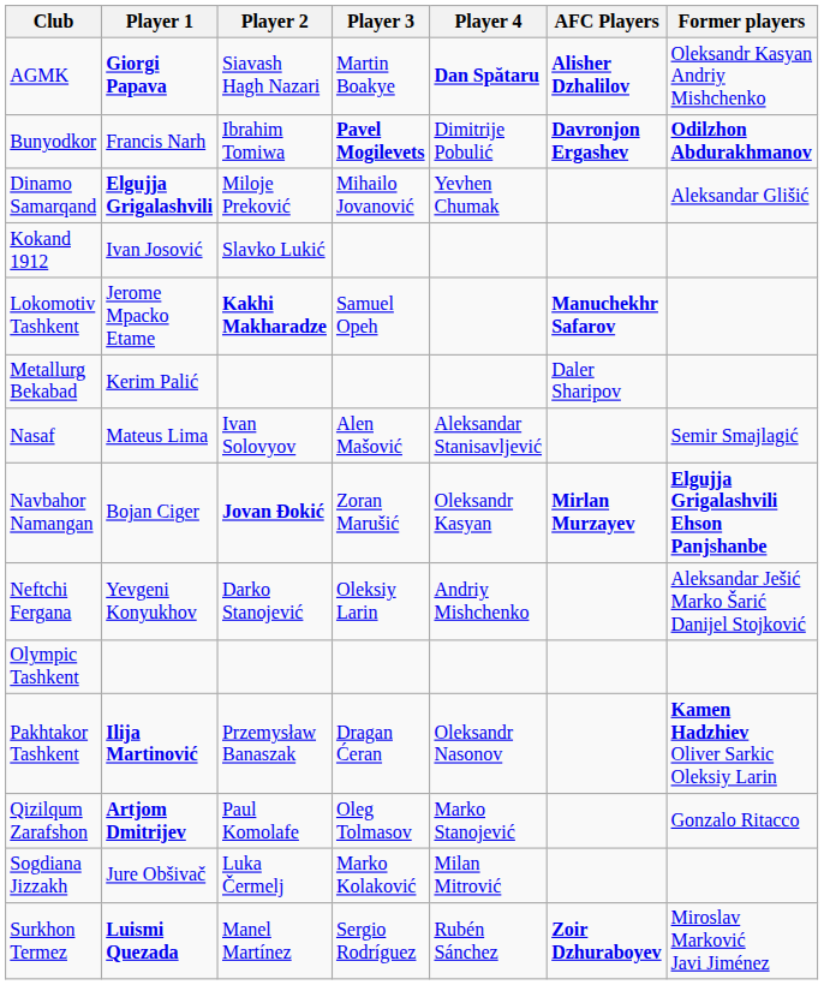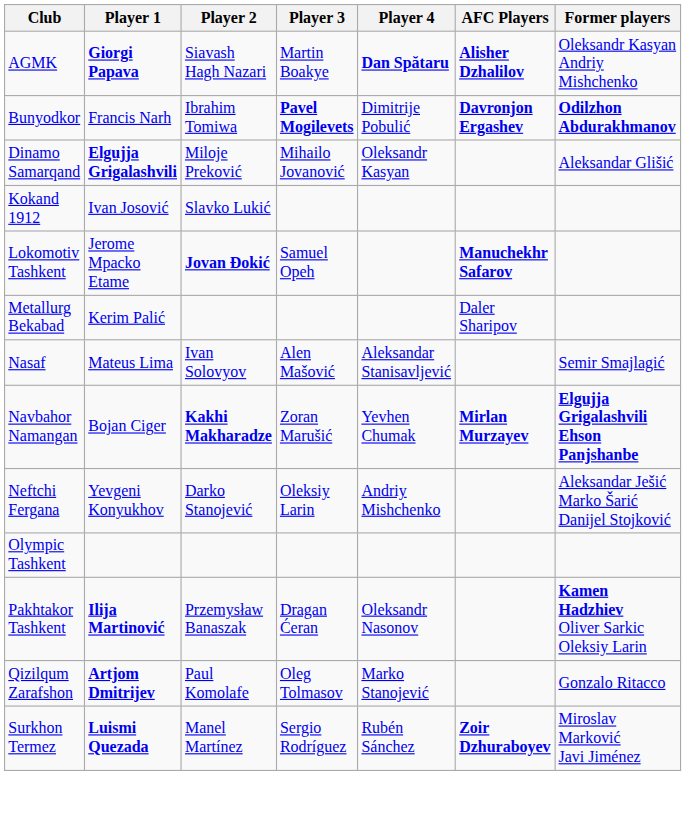Dinamo Samarqand | Player 4: Yevhen Chumak -> Oleksandr Kasyan
Lokomotiv Tashkent | Player 2: Kakhi Makharadze -> Jovan Đokić
Navbahor Namangan | Player 2: Jovan Đokić -> Kakhi Makharadze
Navbahor Namangan | Player 4: Oleksandr Kasyan -> Yevhen Chumak
- row: Sogdiana Jizzakh | Jure Obšivač | Luka Čermelj | Marko Kolaković | Milan Mitrović
